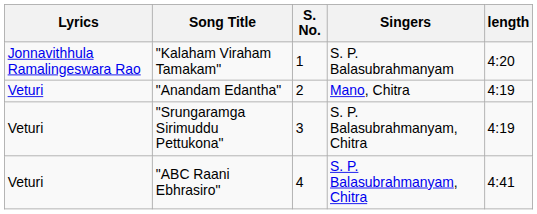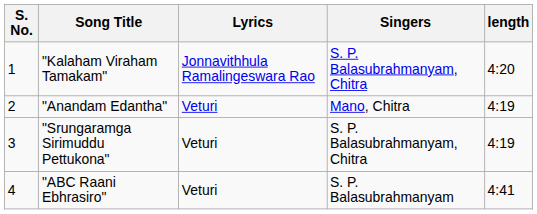columns swapped: S. No. <-> Lyrics
"Kalaham Viraham Tamakam" | Singers: S. P. Balasubrahmanyam -> S. P. Balasubrahmanyam, Chitra
"ABC Raani Ebhrasiro" | Singers: S. P. Balasubrahmanyam, Chitra -> S. P. Balasubrahmanyam
